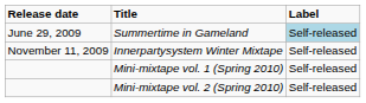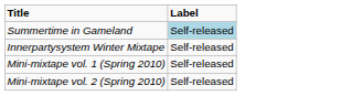- column: Release date | June 29, 2009 | November 11, 2009
